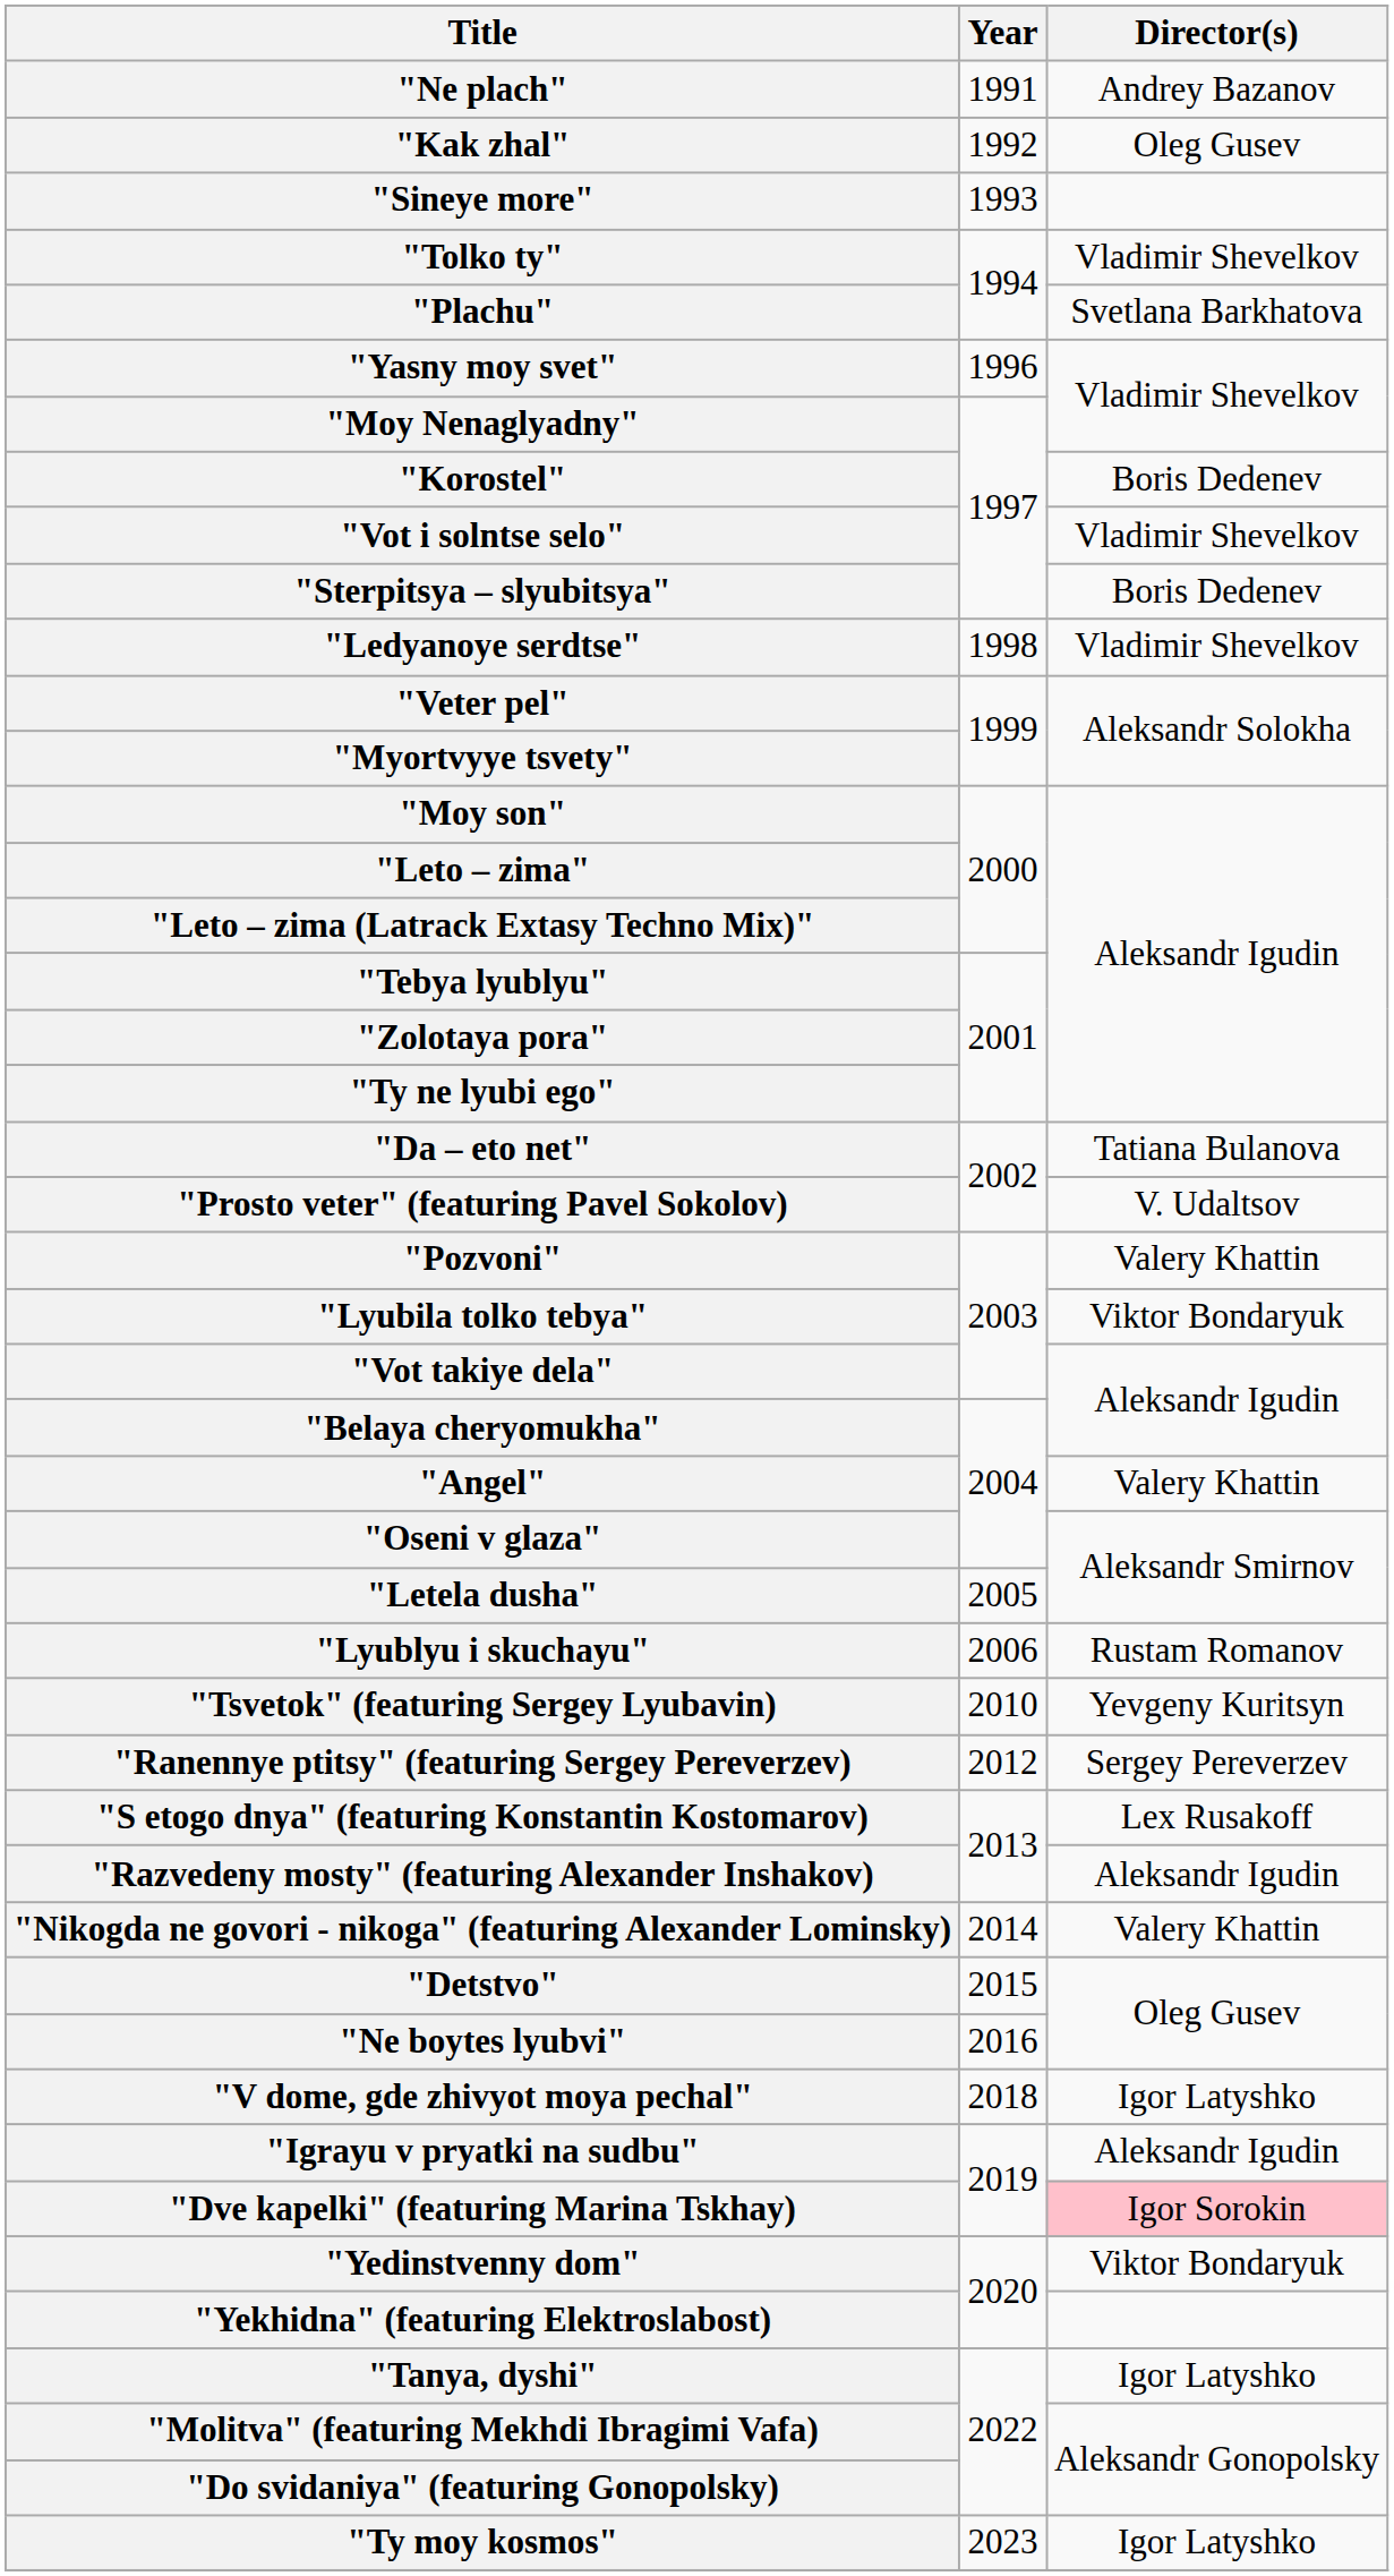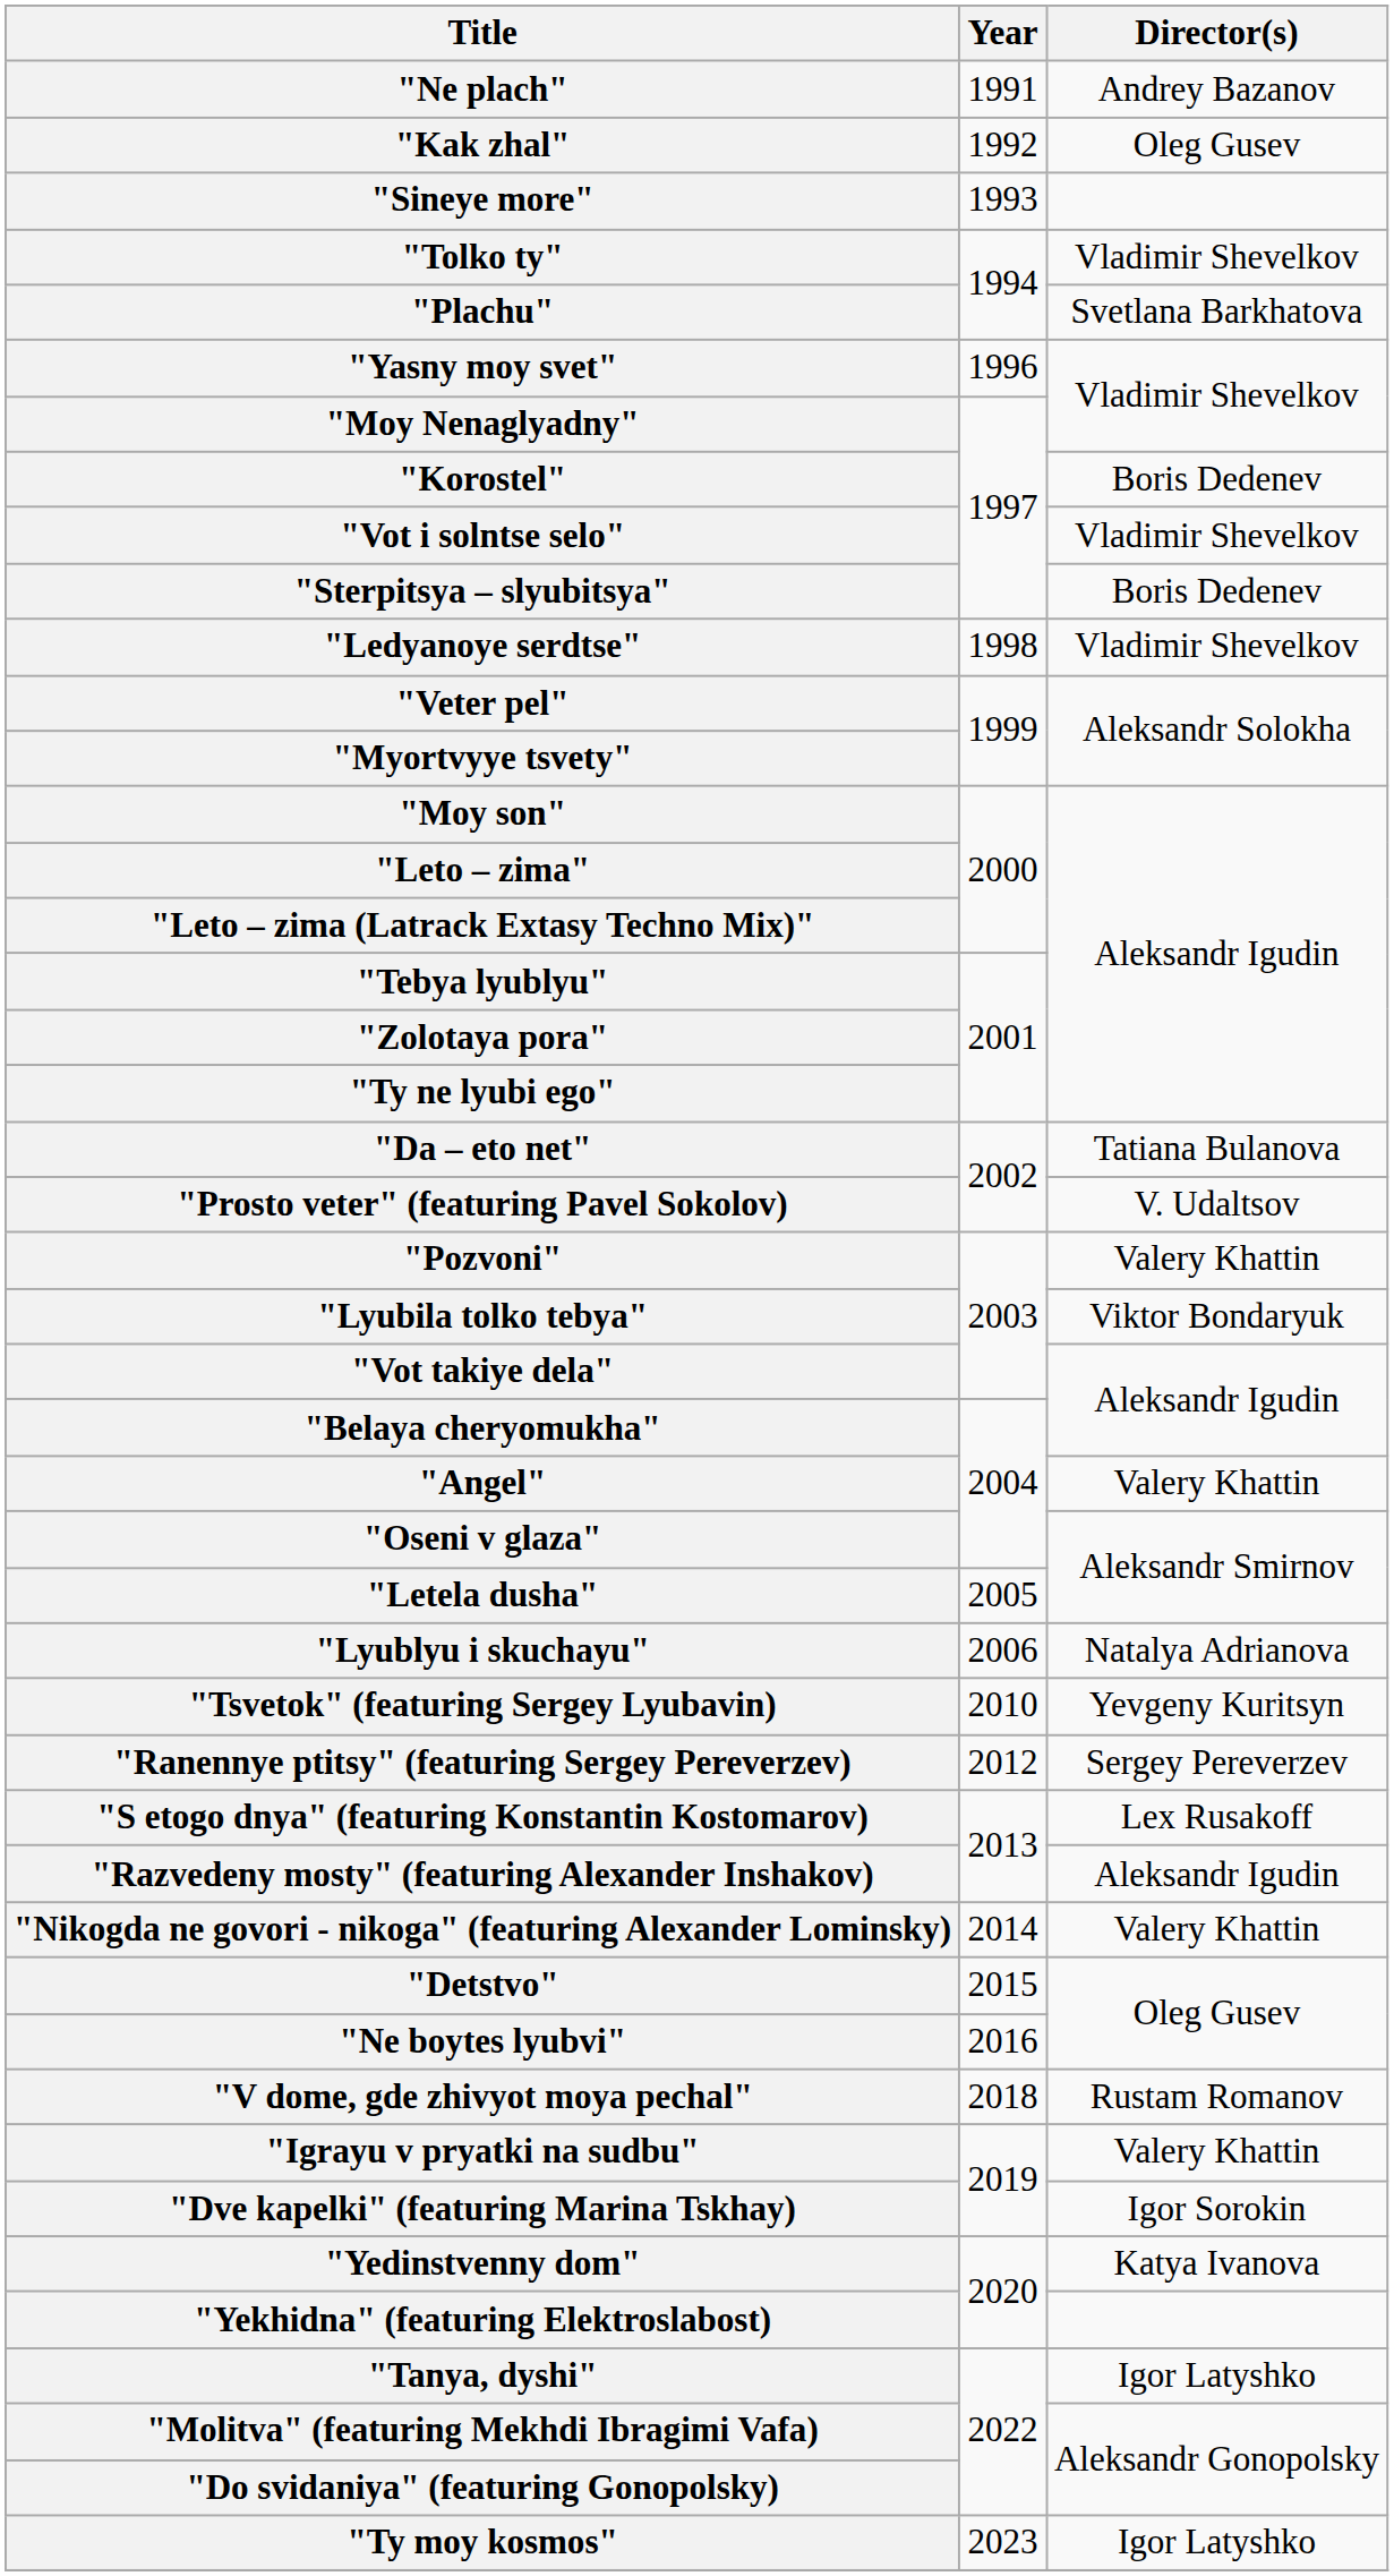"Lyublyu i skuchayu" | Director(s): Rustam Romanov -> Natalya Adrianova
"V dome, gde zhivyot moya pechal" | Director(s): Igor Latyshko -> Rustam Romanov
"Igrayu v pryatki na sudbu" | Director(s): Aleksandr Igudin -> Valery Khattin
"Dve kapelki" (featuring Marina Tskhay) | Director(s): pink background -> no background
"Yedinstvenny dom" | Director(s): Viktor Bondaryuk -> Katya Ivanova
